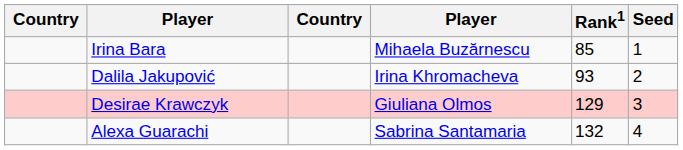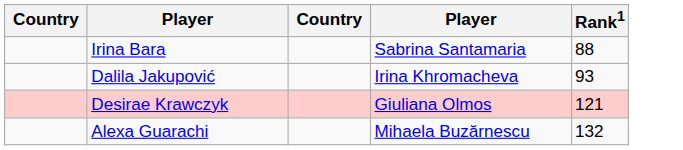- column: Seed | 1 | 2 | 3 | 4
Irina Bara | column 4: Mihaela Buzărnescu -> Sabrina Santamaria
Irina Bara | Rank1: 85 -> 88
Desirae Krawczyk | Rank1: 129 -> 121
Alexa Guarachi | column 4: Sabrina Santamaria -> Mihaela Buzărnescu
